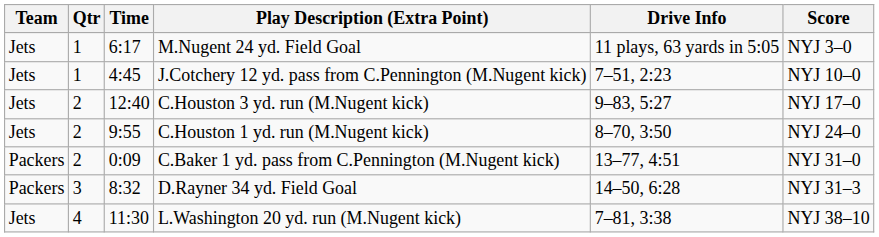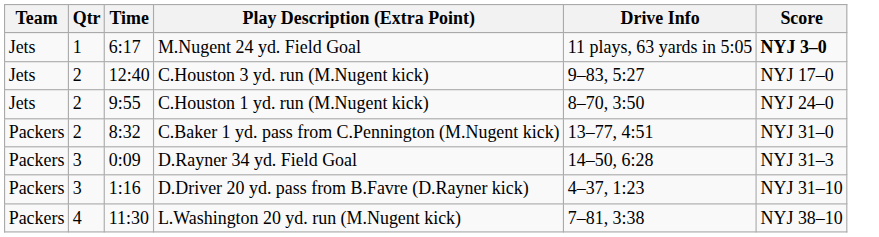M.Nugent 24 yd. Field Goal | Score: normal -> bold
- row: Jets | 1 | 4:45 | J.Cotchery 12 yd. pass from C.Pennington (M.Nugent kick) | 7–51, 2:23 | NYJ 10–0
C.Baker 1 yd. pass from C.Pennington (M.Nugent kick) | Time: 0:09 -> 8:32
D.Rayner 34 yd. Field Goal | Time: 8:32 -> 0:09
+ row: Packers | 3 | 1:16 | D.Driver 20 yd. pass from B.Favre (D.Rayner kick) | 4–37, 1:23 | NYJ 31–10
L.Washington 20 yd. run (M.Nugent kick) | Team: Jets -> Packers
